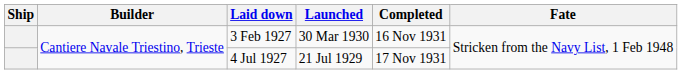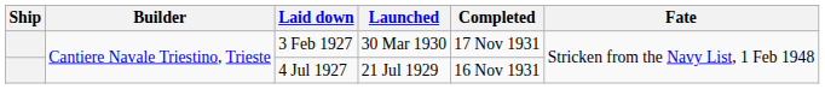3 Feb 1927 | Completed: 16 Nov 1931 -> 17 Nov 1931
4 Jul 1927 | Completed: 17 Nov 1931 -> 16 Nov 1931
